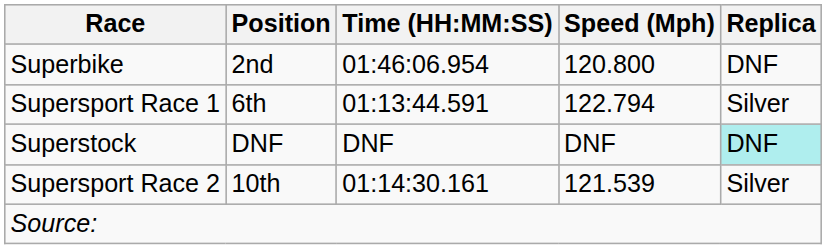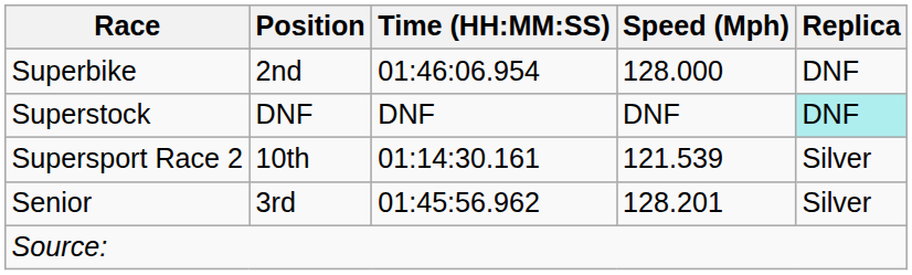Superbike | Speed (Mph): 120.800 -> 128.000
- row: Supersport Race 1 | 6th | 01:13:44.591 | 122.794 | Silver
+ row: Senior | 3rd | 01:45:56.962 | 128.201 | Silver
